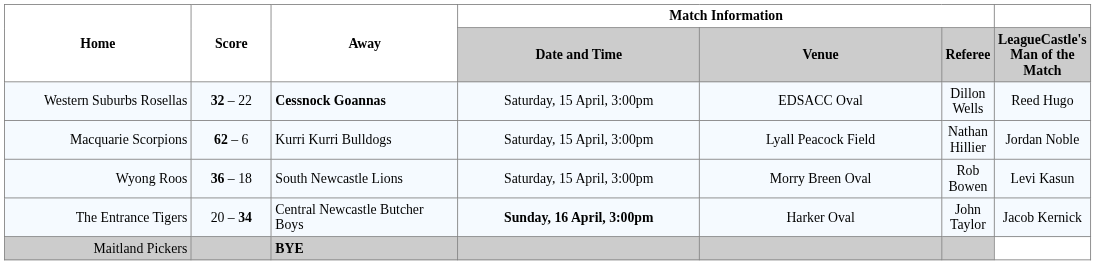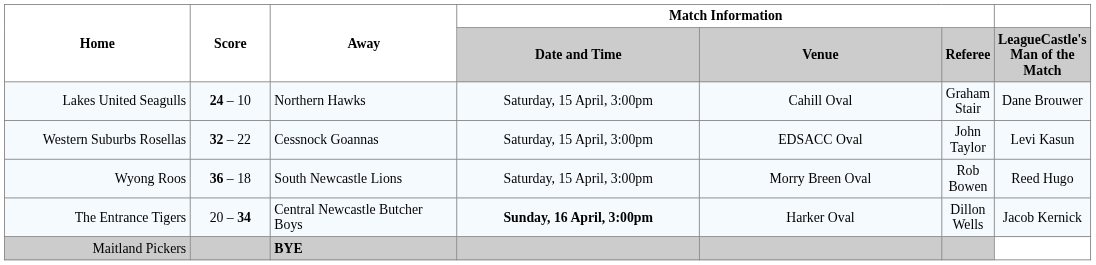+ row: Lakes United Seagulls | 24 – 10 | Northern Hawks | Saturday, 15 April, 3:00pm | Cahill Oval | Graham Stair | Dane Brouwer
Western Suburbs Rosellas | Away: bold -> normal
Western Suburbs Rosellas | Match Information / Referee: Dillon Wells -> John Taylor
Western Suburbs Rosellas | LeagueCastle's Man of the Match: Reed Hugo -> Levi Kasun
- row: Macquarie Scorpions | 62 – 6 | Kurri Kurri Bulldogs | Saturday, 15 April, 3:00pm | Lyall Peacock Field | Nathan Hillier | Jordan Noble
Wyong Roos | LeagueCastle's Man of the Match: Levi Kasun -> Reed Hugo
The Entrance Tigers | Match Information / Referee: John Taylor -> Dillon Wells
